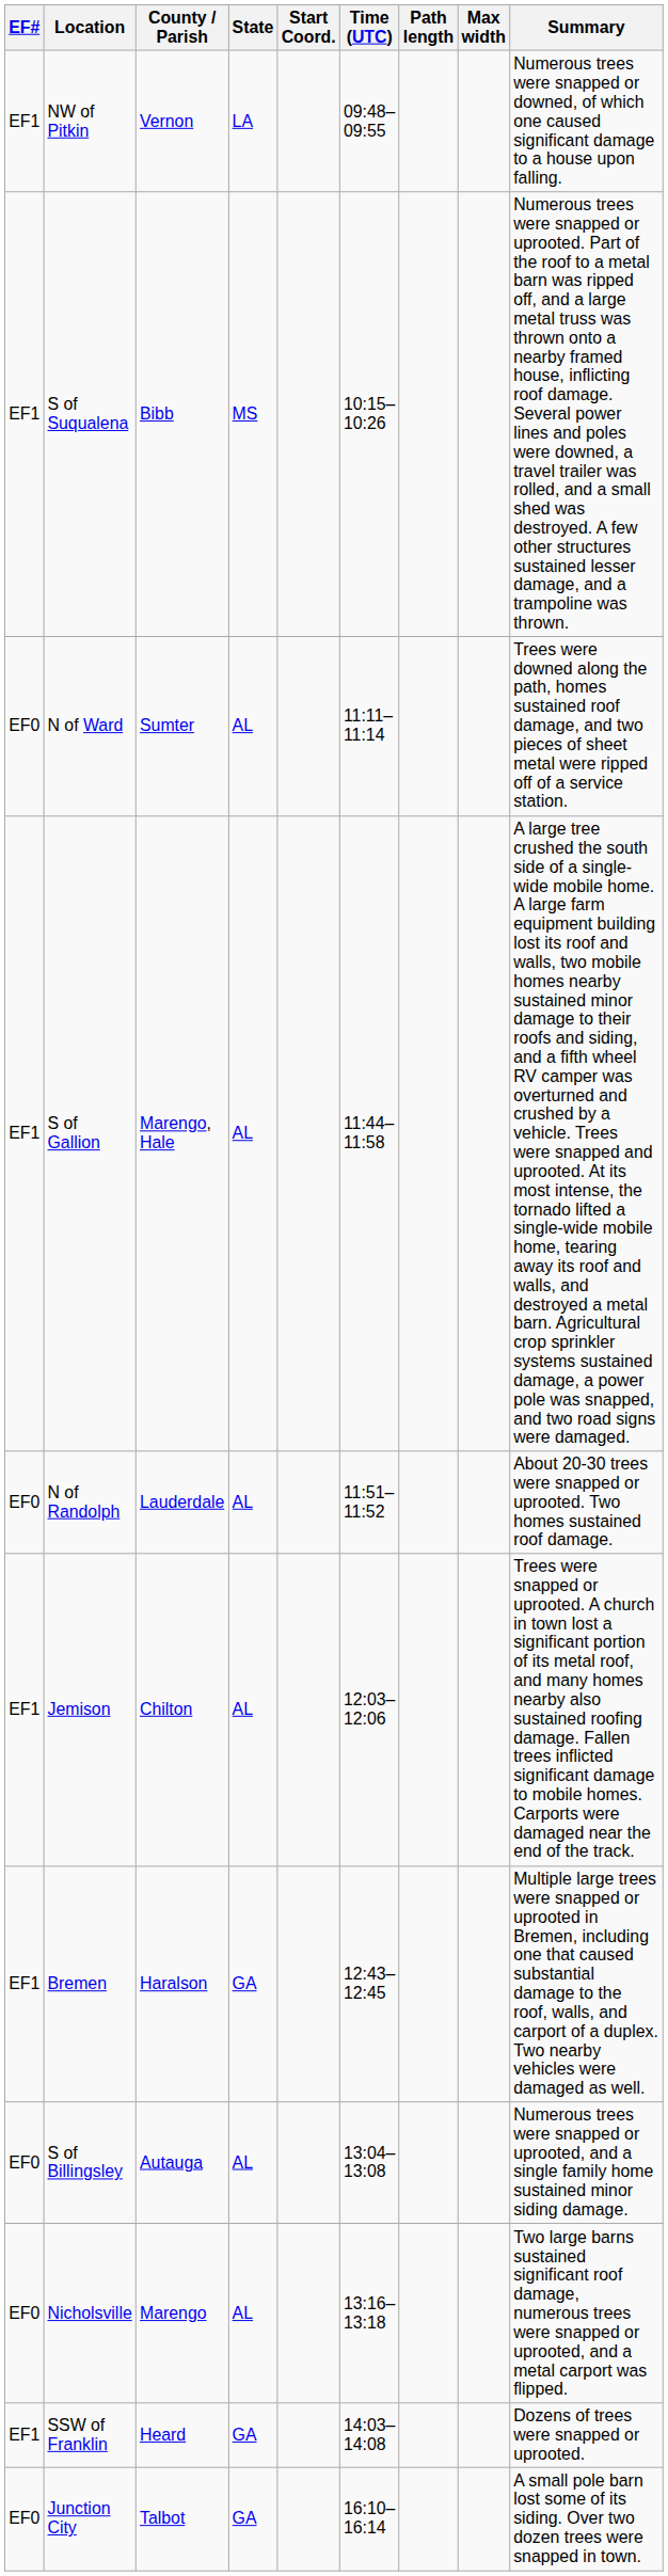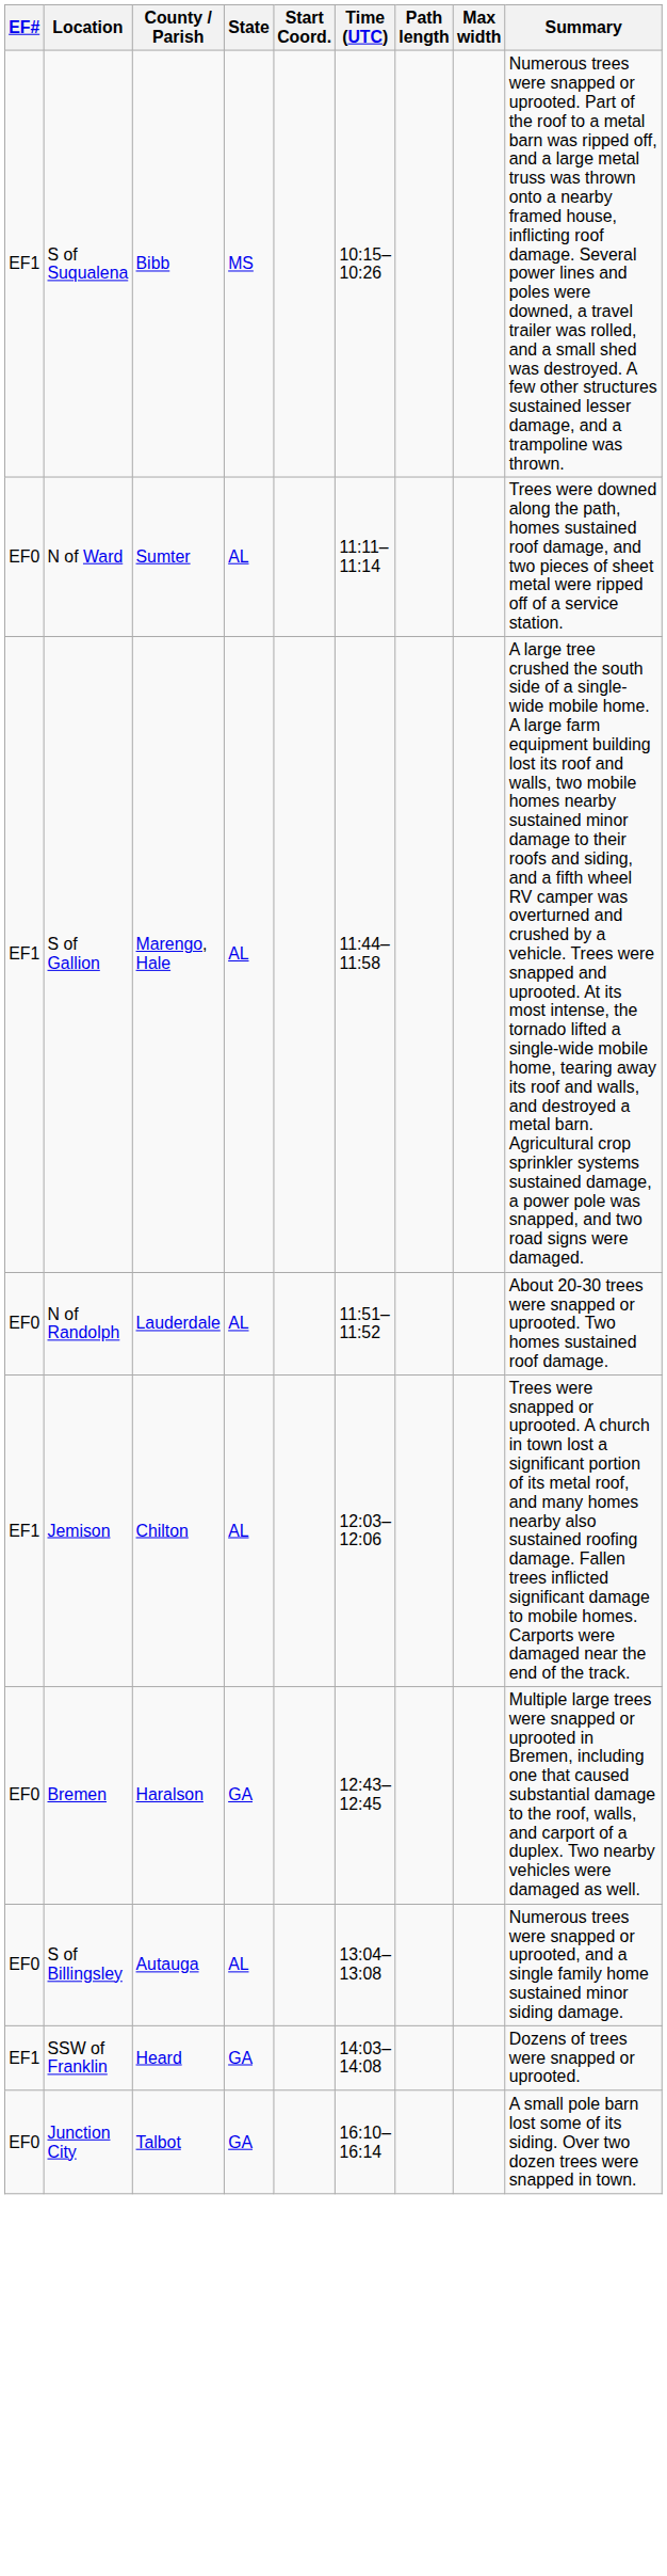- row: EF1 | NW of Pitkin | Vernon | LA | 09:48–09:55 | Numerous trees were snapped or downed, of which one caused significant damage to a house upon falling.
Bremen | EF#: EF1 -> EF0
- row: EF0 | Nicholsville | Marengo | AL | 13:16–13:18 | Two large barns sustained significant roof damage, numerous trees were snapped or uprooted, and a metal carport was flipped.
